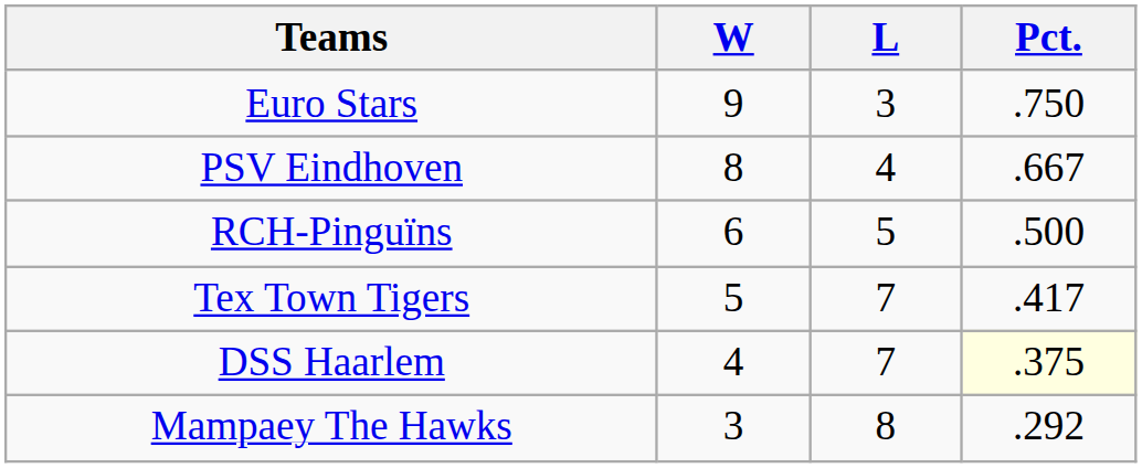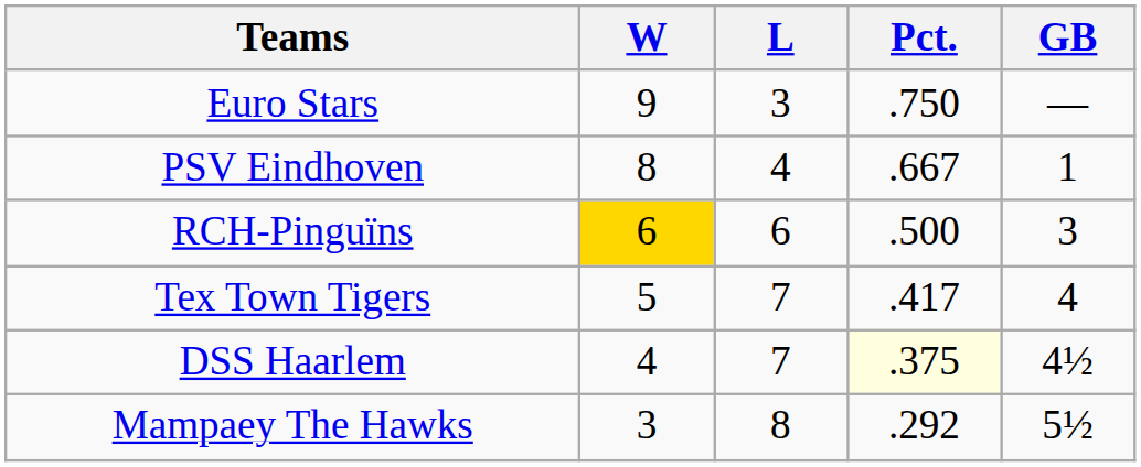+ column: GB | — | 1 | 3 | 4 | 4½ | 5½
RCH-Pinguïns | W: no background -> gold background
RCH-Pinguïns | L: 5 -> 6
